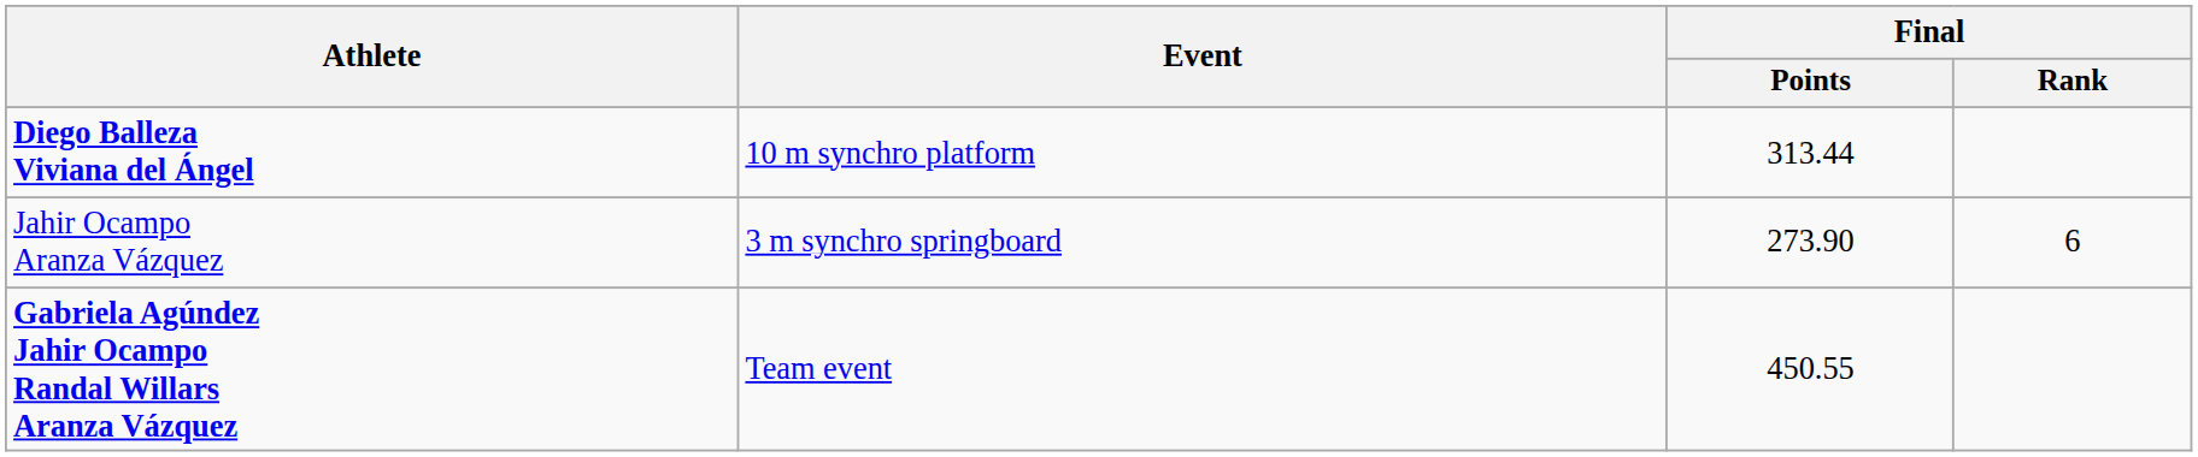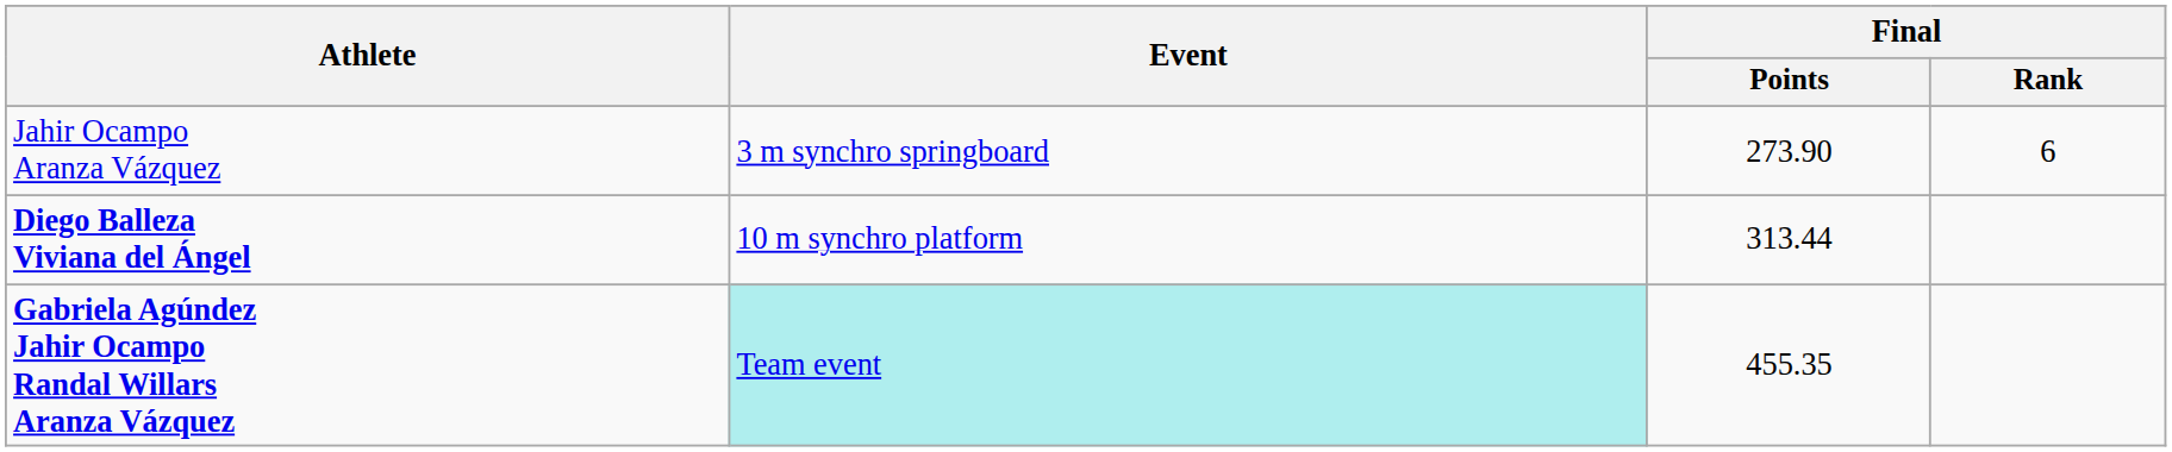rows swapped: Jahir Ocampo Aranza Vázquez <-> Diego Balleza Viviana del Ángel
Gabriela Agúndez Jahir Ocampo Randal Willars Aranza Vázquez | Event: no background -> paleturquoise background
Gabriela Agúndez Jahir Ocampo Randal Willars Aranza Vázquez | Final / Points: 450.55 -> 455.35
